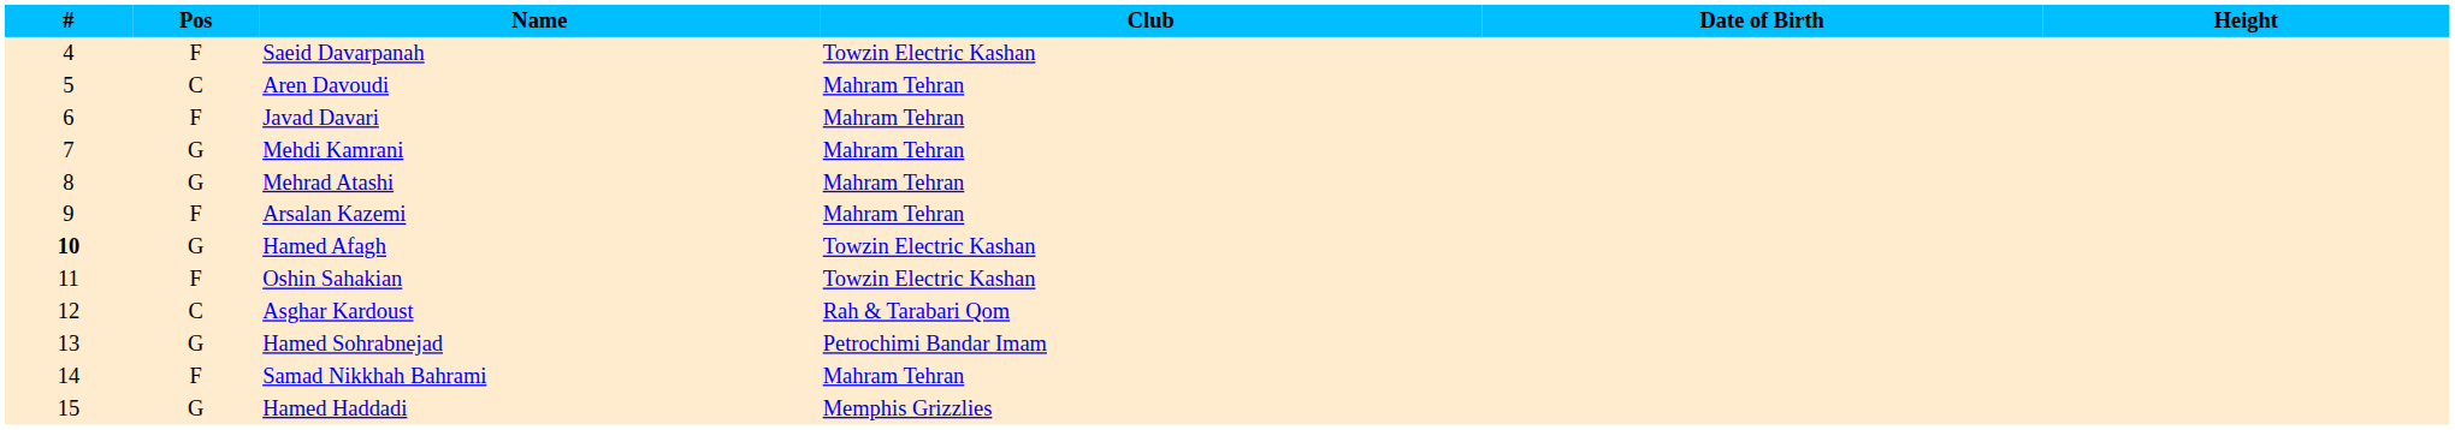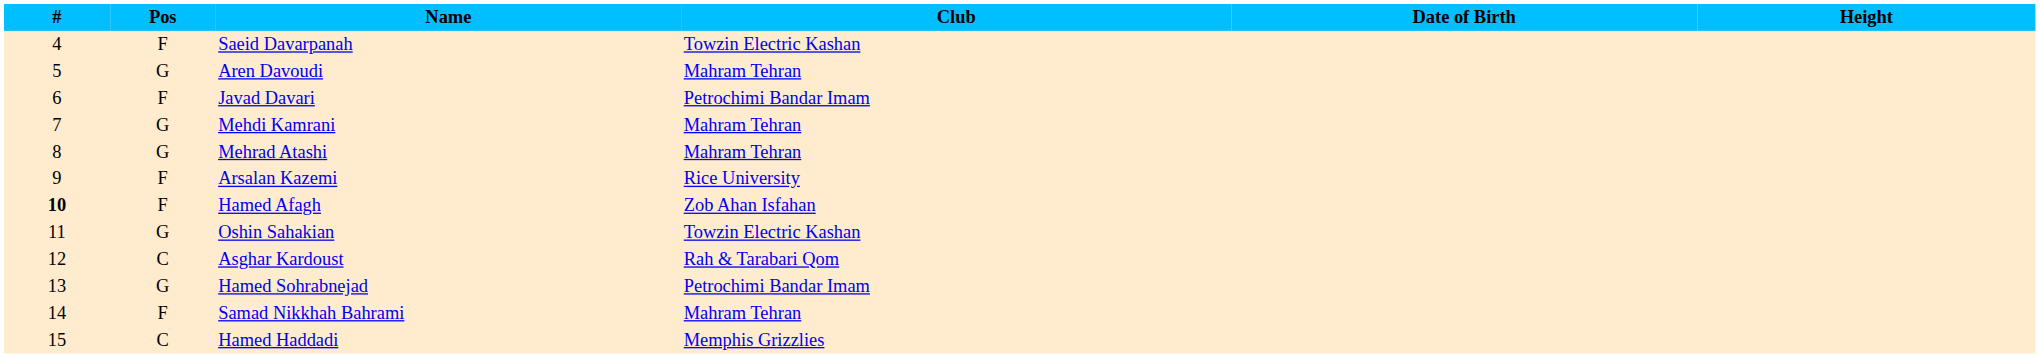Aren Davoudi | Pos: C -> G
Javad Davari | Club: Mahram Tehran -> Petrochimi Bandar Imam
Arsalan Kazemi | Club: Mahram Tehran -> Rice University
Hamed Afagh | Pos: G -> F
Hamed Afagh | Club: Towzin Electric Kashan -> Zob Ahan Isfahan
Oshin Sahakian | Pos: F -> G
Hamed Haddadi | Pos: G -> C
